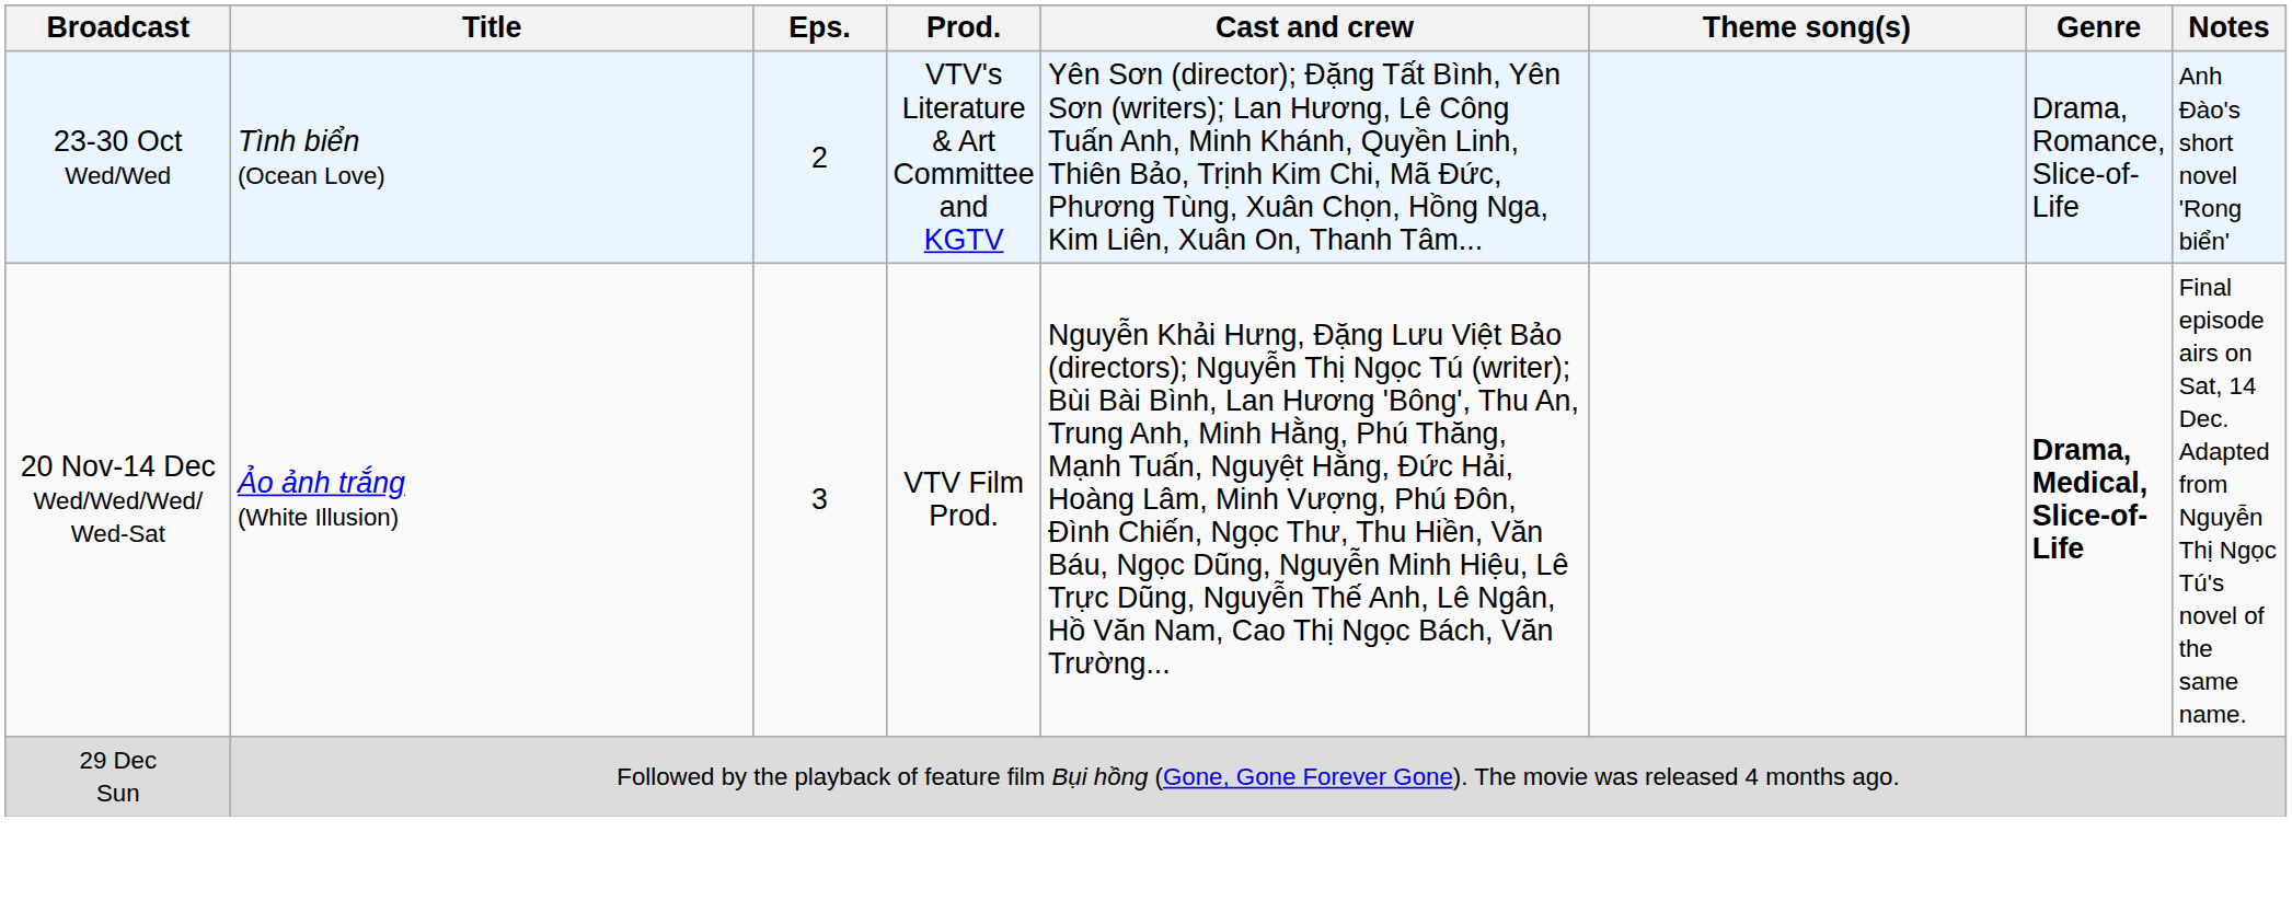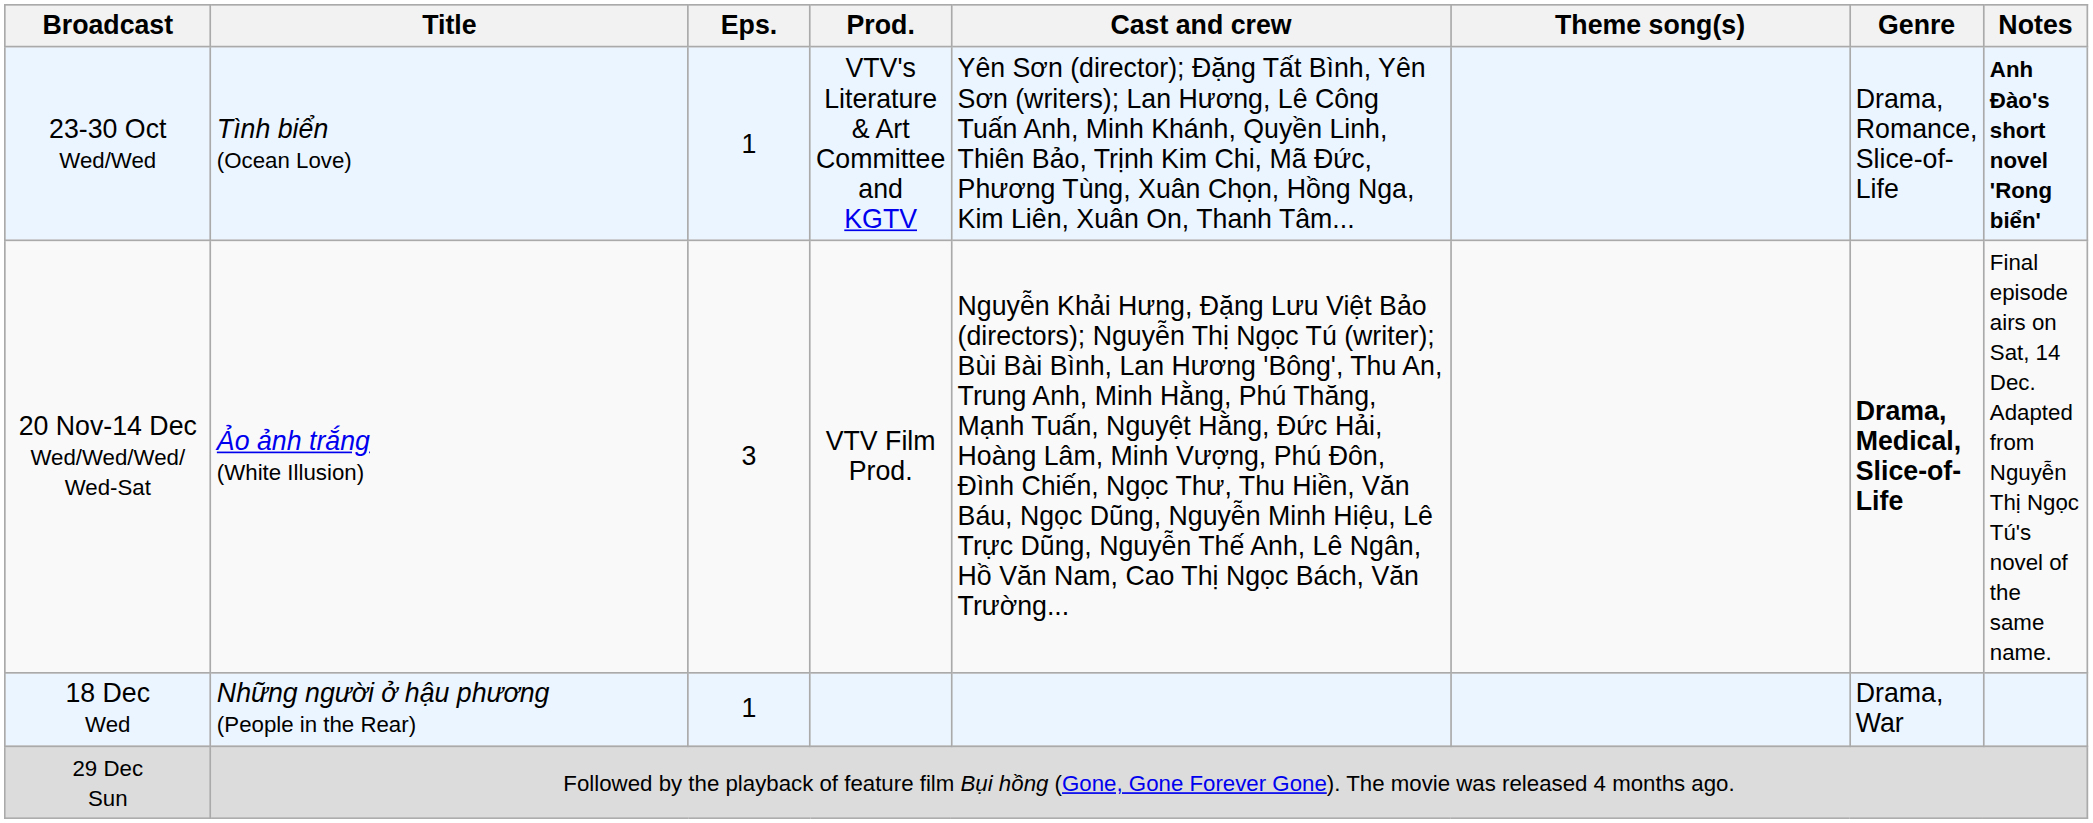23-30 Oct Wed/Wed | Eps.: 2 -> 1
23-30 Oct Wed/Wed | Notes: normal -> bold
+ row: 18 Dec Wed | Những người ở hậu phương (People in the Rear) | 1 | Drama, War
